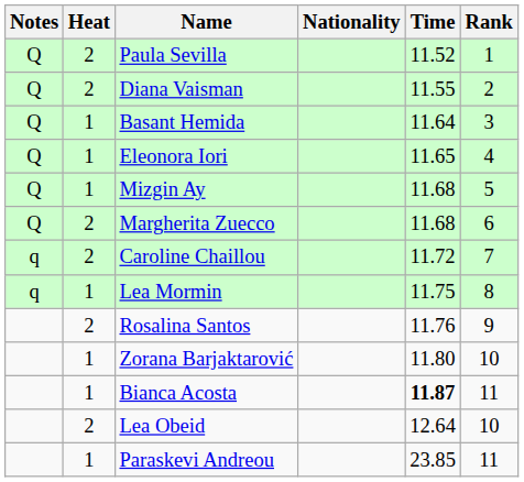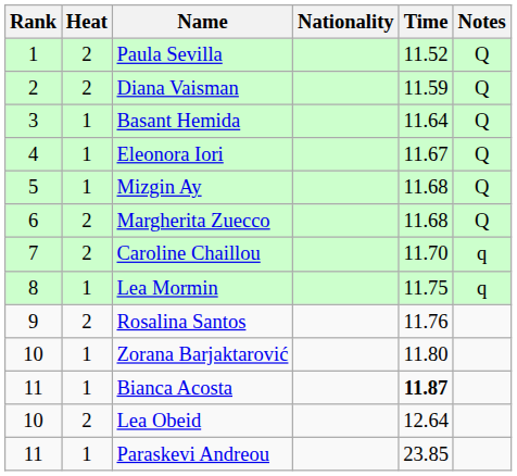columns swapped: Rank <-> Notes
Diana Vaisman | Time: 11.55 -> 11.59
Eleonora Iori | Time: 11.65 -> 11.67
Caroline Chaillou | Time: 11.72 -> 11.70
